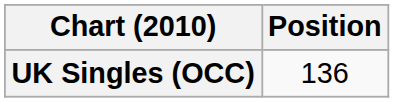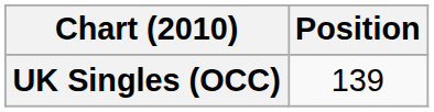UK Singles (OCC) | Position: 136 -> 139
